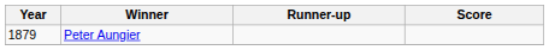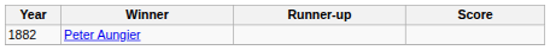Peter Aungier | Year: 1879 -> 1882
